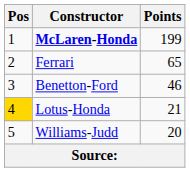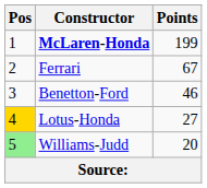Ferrari | Points: 65 -> 67
Lotus-Honda | Points: 21 -> 27
Williams-Judd | Pos: no background -> lightgreen background
